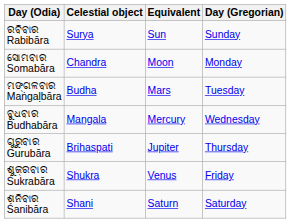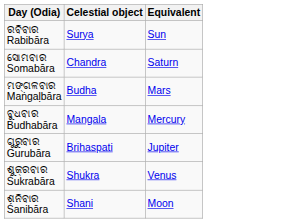- column: Day (Gregorian) | Sunday | Monday | Tuesday | Wednesday | Thursday | Friday | Saturday
ସୋମବାର Somabāra | Equivalent: Moon -> Saturn
ଶନିବାର Śanibāra | Equivalent: Saturn -> Moon
